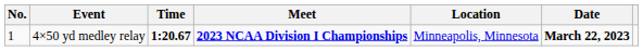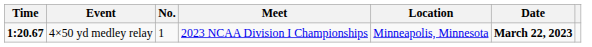columns swapped: No. <-> Time
4×50 yd medley relay | Meet: bold -> normal
